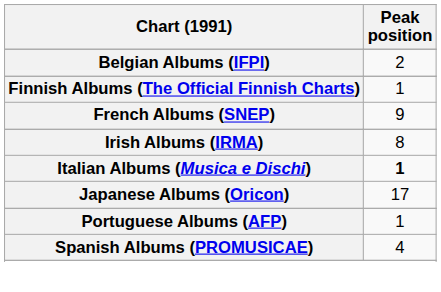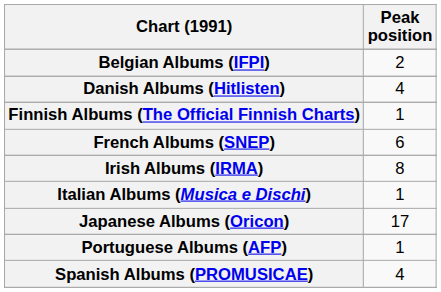+ row: Danish Albums (Hitlisten) | 4
French Albums (SNEP) | Peak position: 9 -> 6
Italian Albums (Musica e Dischi) | Peak position: bold -> normal
